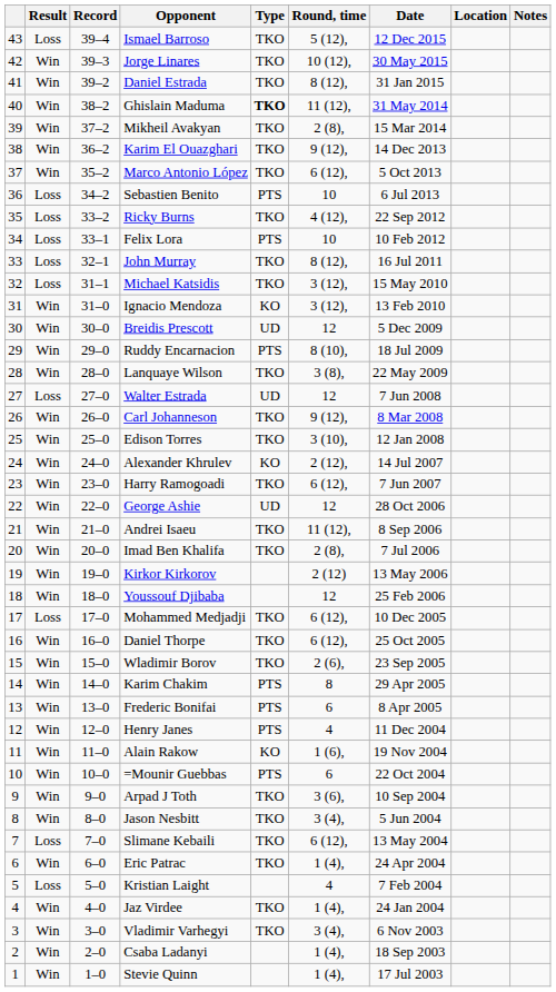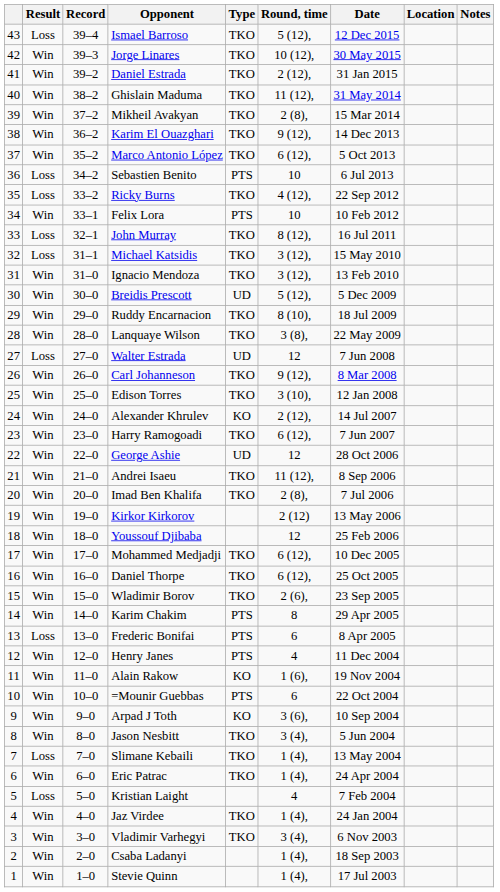Daniel Estrada | Round, time: 8 (12), -> 2 (12),
Ghislain Maduma | Type: bold -> normal
Felix Lora | Result: Loss -> Win
Ignacio Mendoza | Type: KO -> TKO
Breidis Prescott | Round, time: 12 -> 5 (12),
Ruddy Encarnacion | Type: PTS -> TKO
Mohammed Medjadji | Result: Loss -> Win
Frederic Bonifai | Result: Win -> Loss
Arpad J Toth | Type: TKO -> KO
Slimane Kebaili | Round, time: 6 (12), -> 1 (4),
